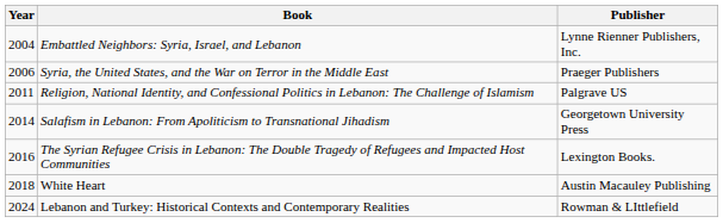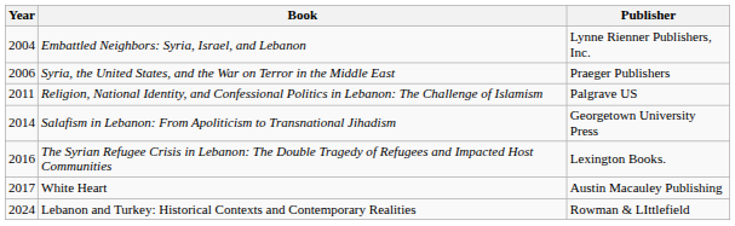White Heart | Year: 2018 -> 2017
